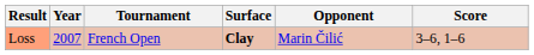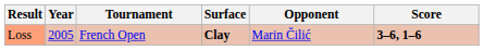Loss | Year: 2007 -> 2005
Loss | Score: normal -> bold
